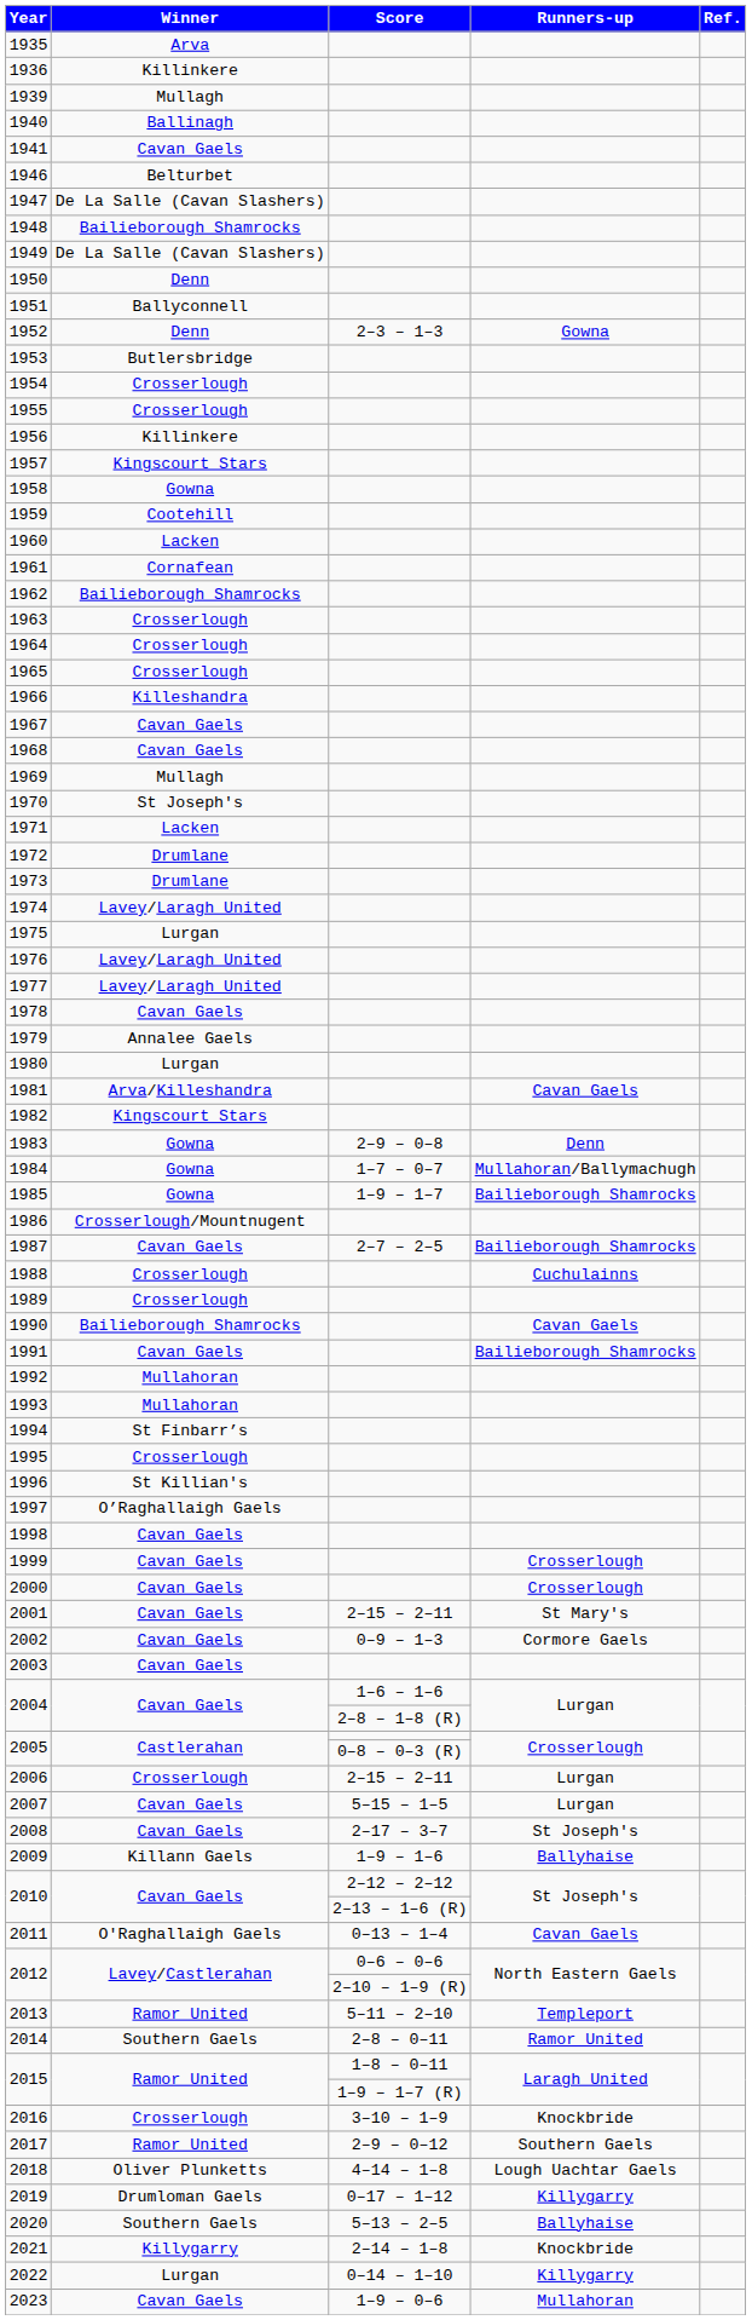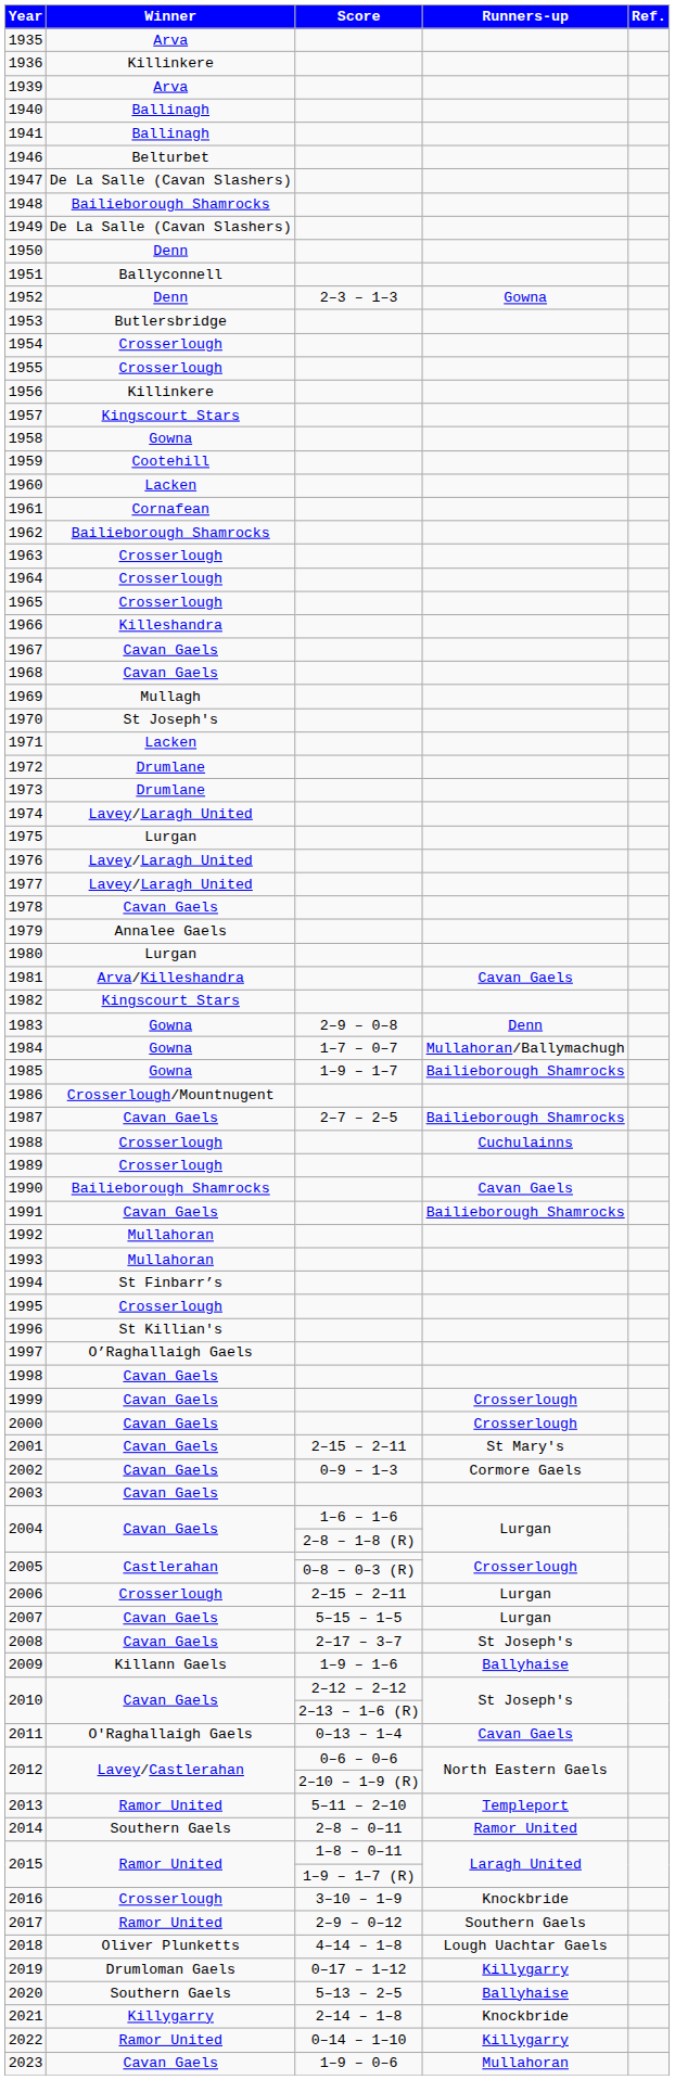1939 | Winner: Mullagh -> Arva
1941 | Winner: Cavan Gaels -> Ballinagh
2022 | Winner: Lurgan -> Ramor United
